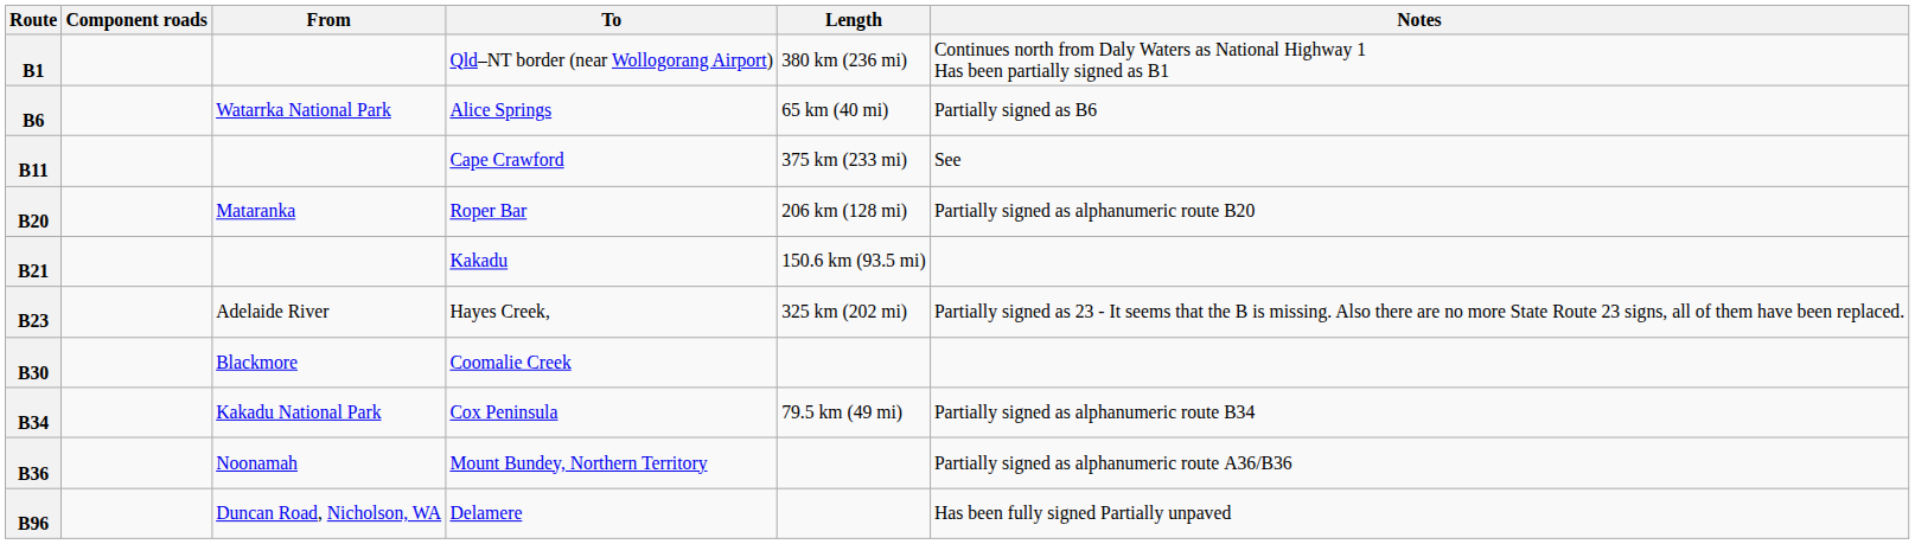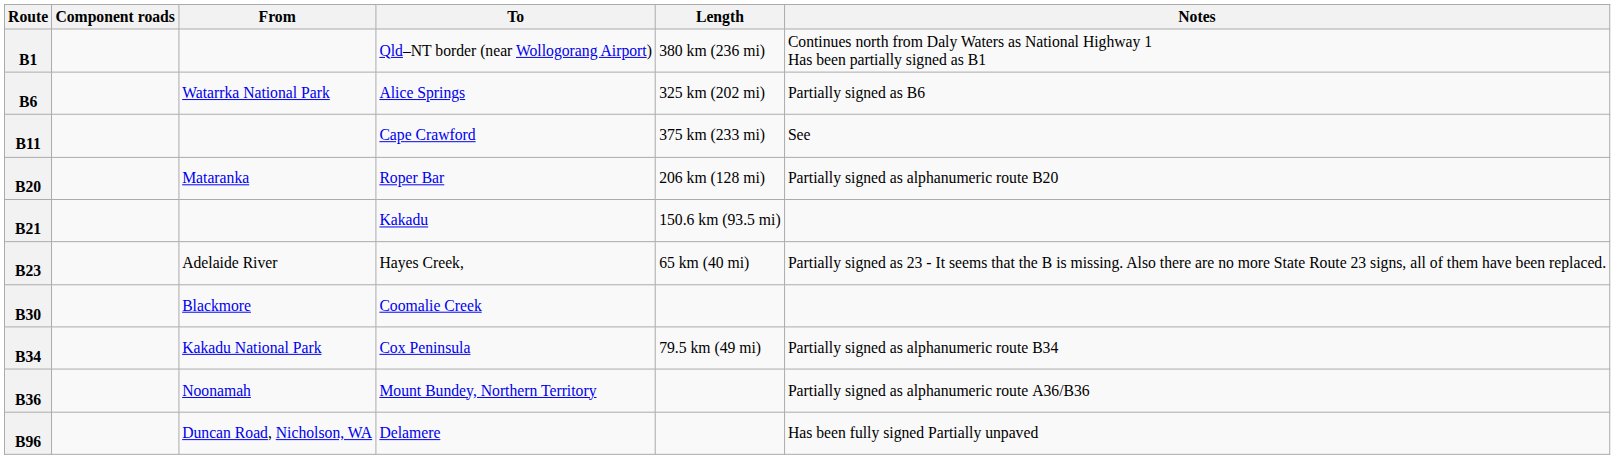B6 | Length: 65 km (40 mi) -> 325 km (202 mi)
B23 | Length: 325 km (202 mi) -> 65 km (40 mi)
